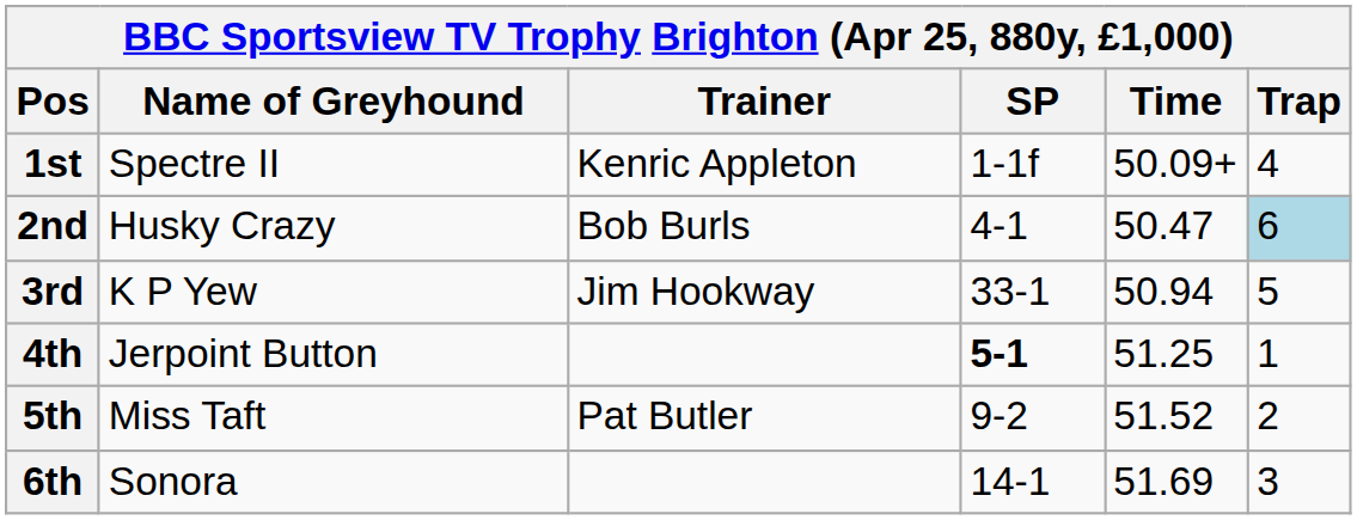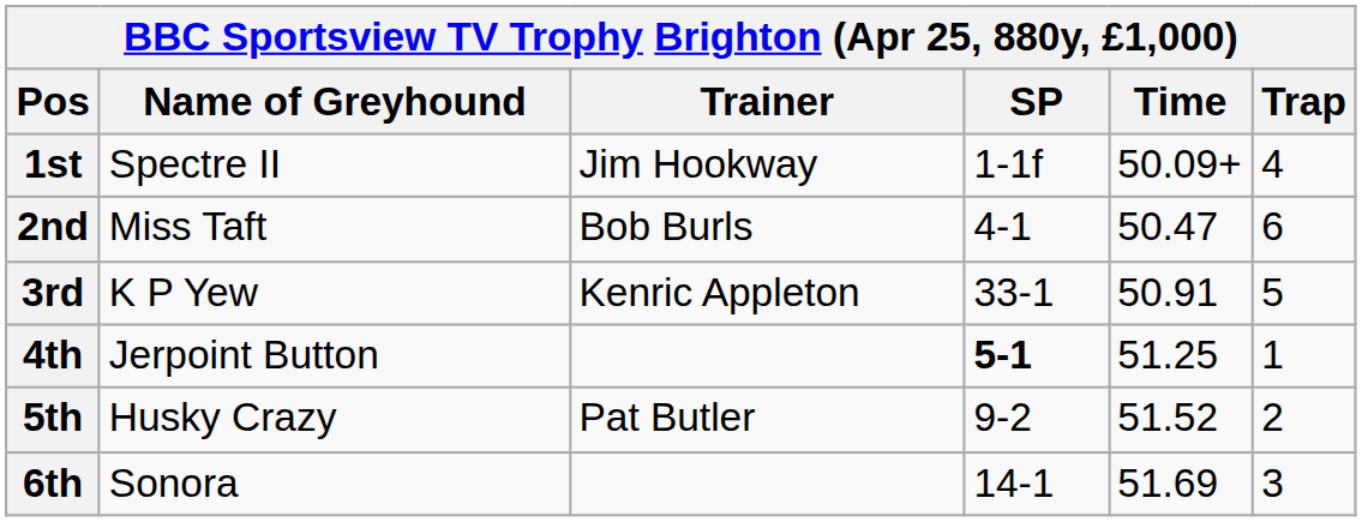1st | Trainer: Kenric Appleton -> Jim Hookway
2nd | Name of Greyhound: Husky Crazy -> Miss Taft
2nd | Trap: lightblue background -> no background
3rd | Trainer: Jim Hookway -> Kenric Appleton
3rd | Time: 50.94 -> 50.91
5th | Name of Greyhound: Miss Taft -> Husky Crazy
